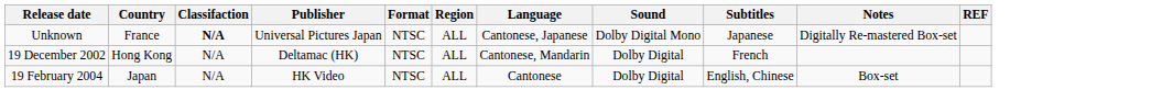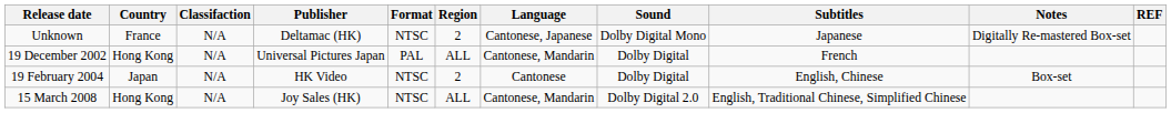Unknown | Classifaction: bold -> normal
Unknown | Publisher: Universal Pictures Japan -> Deltamac (HK)
Unknown | Region: ALL -> 2
19 December 2002 | Publisher: Deltamac (HK) -> Universal Pictures Japan
19 December 2002 | Format: NTSC -> PAL
19 February 2004 | Region: ALL -> 2
+ row: 15 March 2008 | Hong Kong | N/A | Joy Sales (HK) | NTSC | ALL | Cantonese, Mandarin | Dolby Digital 2.0 | English, Traditional Chinese, Simplified Chinese
